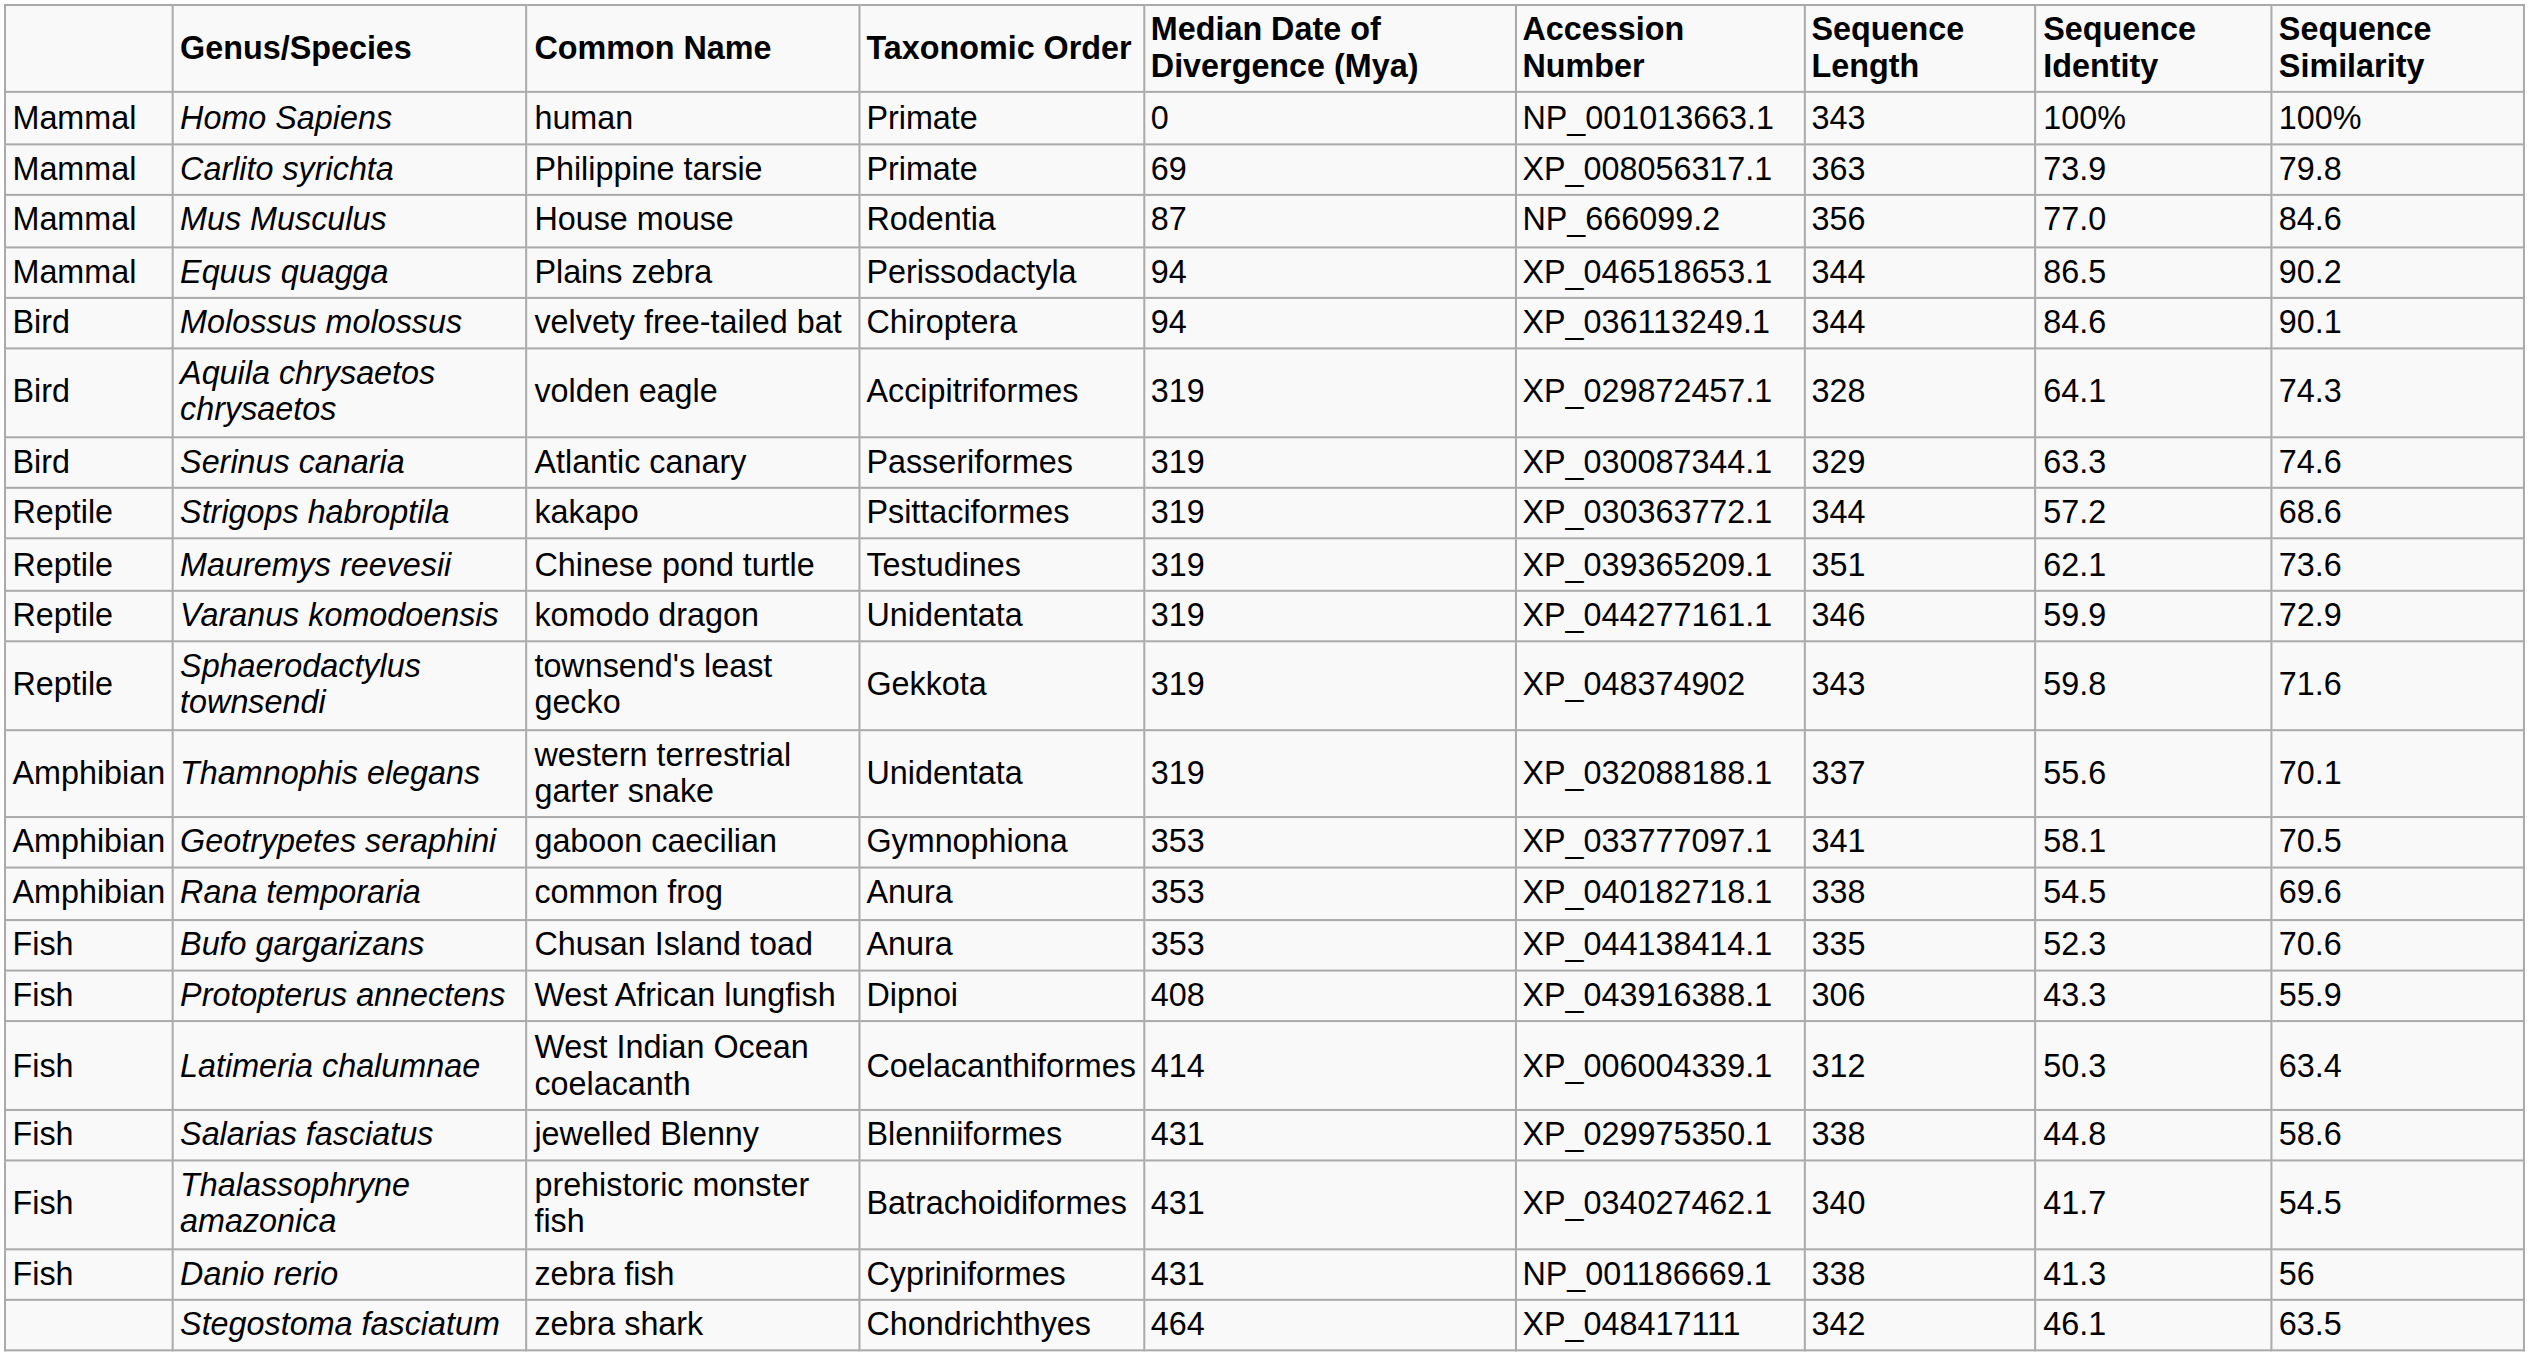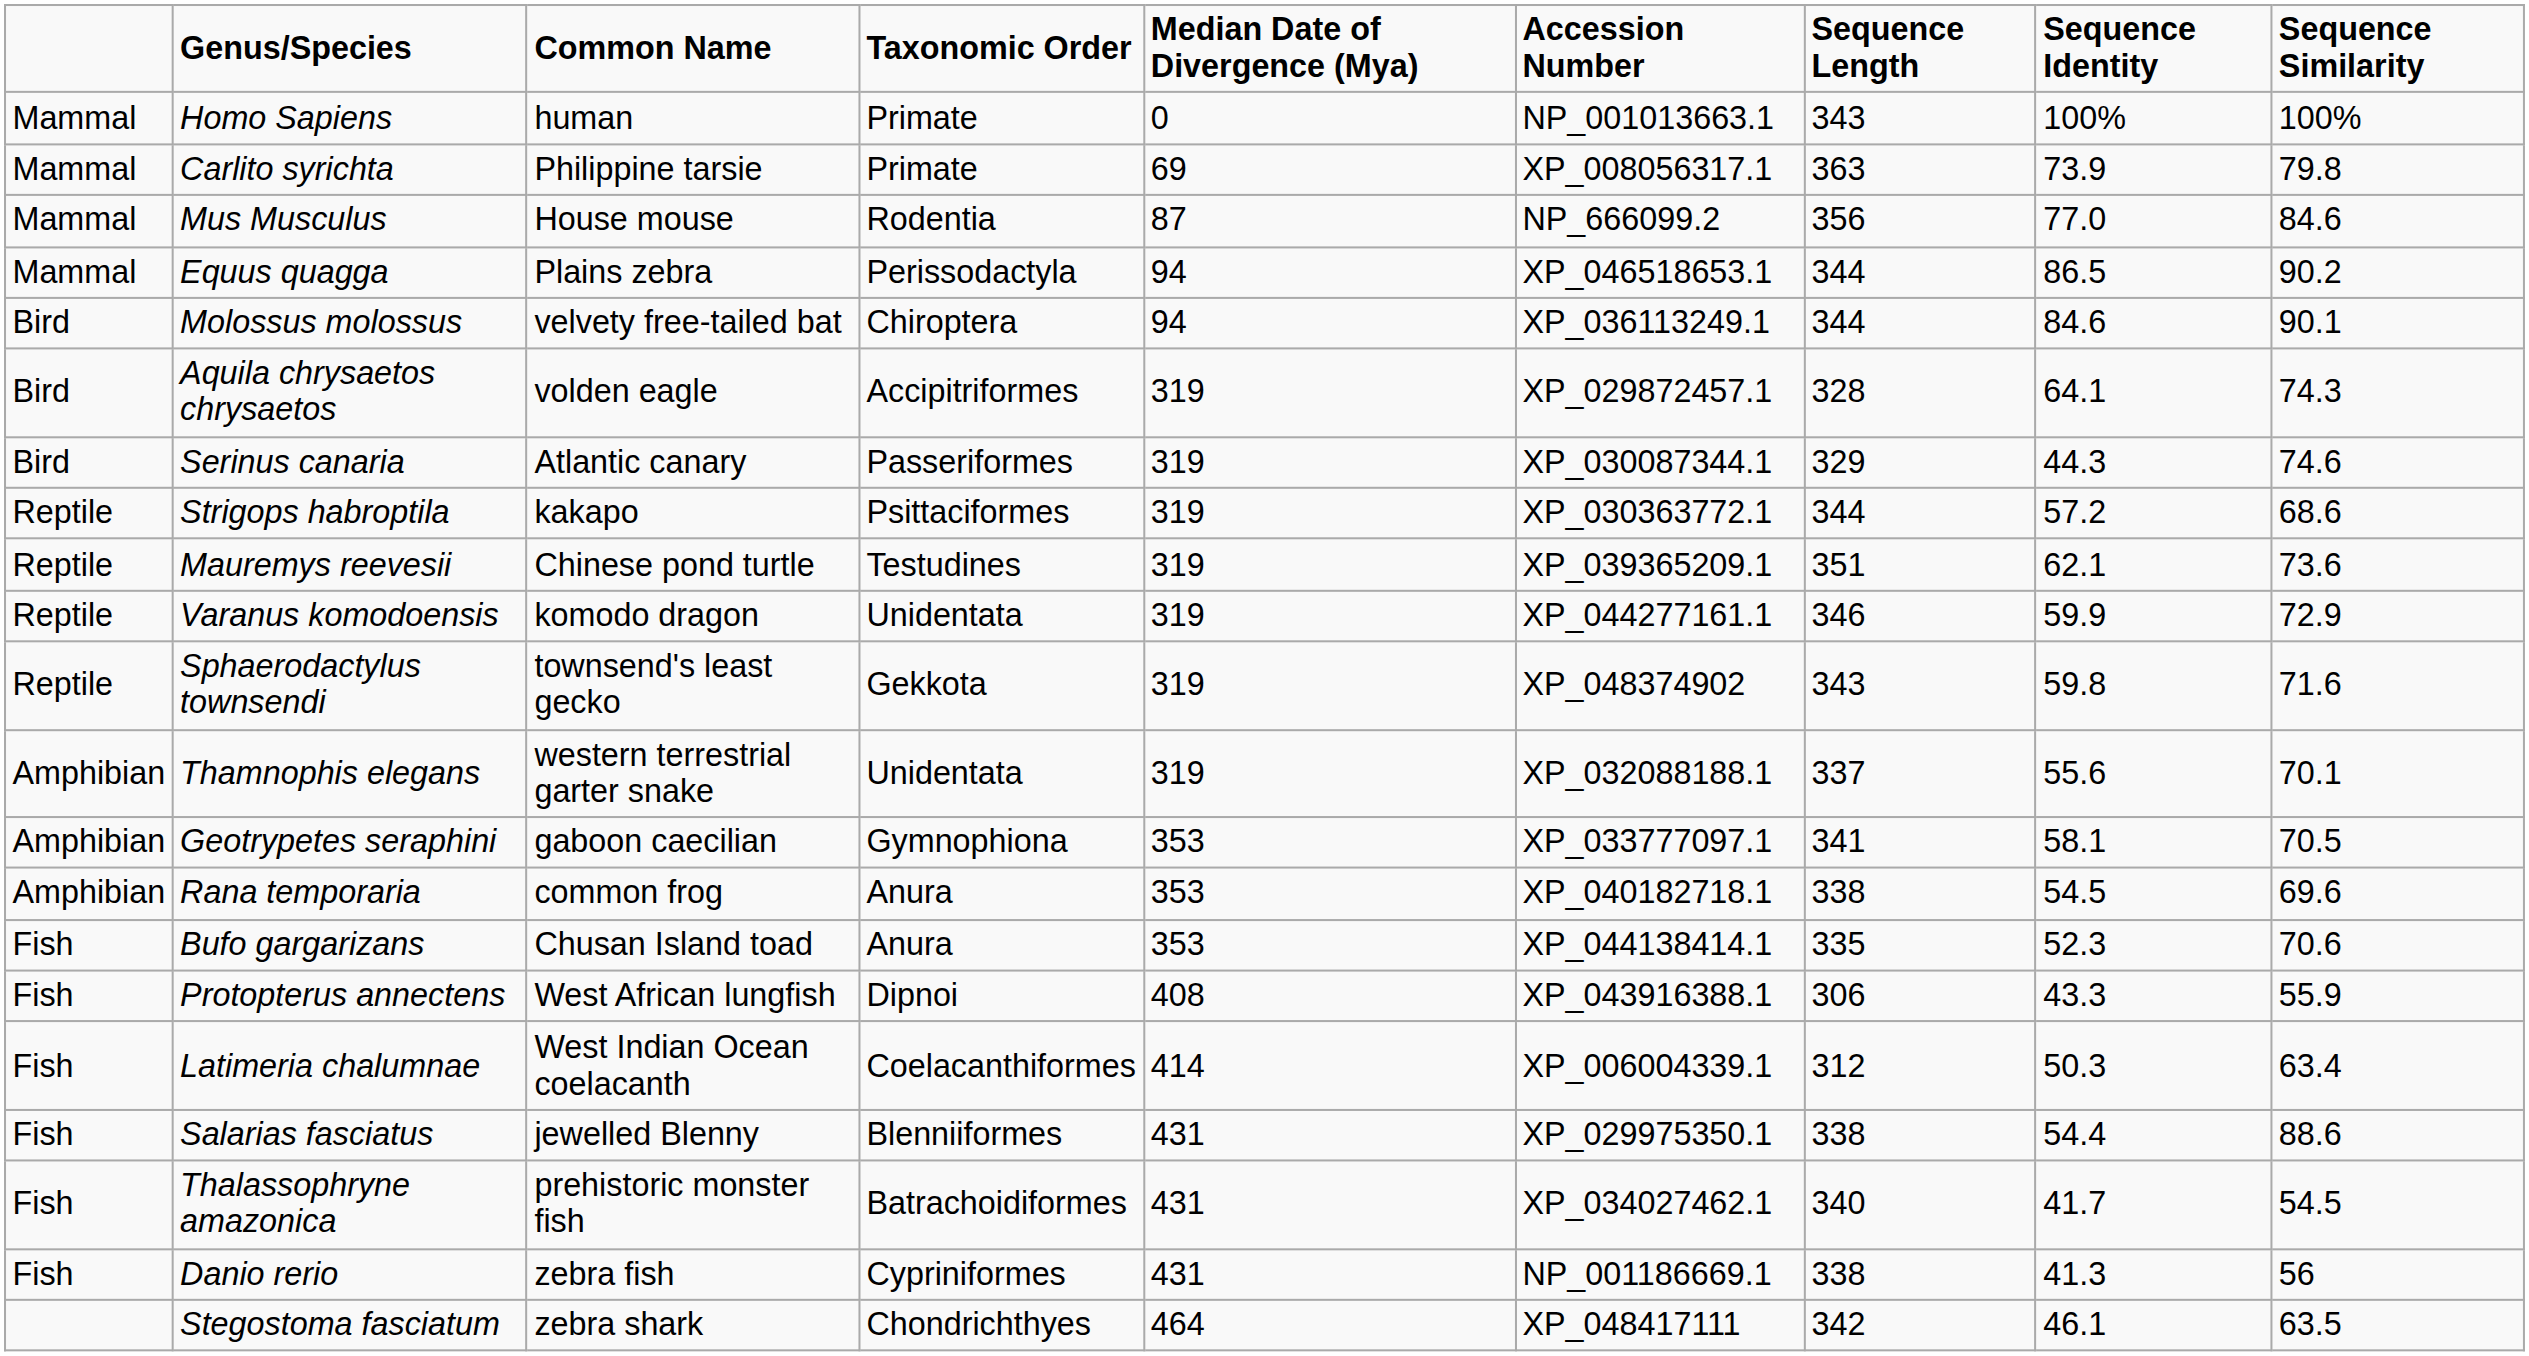Serinus canaria | Sequence Identity: 63.3 -> 44.3
Salarias fasciatus | Sequence Identity: 44.8 -> 54.4
Salarias fasciatus | Sequence Similarity: 58.6 -> 88.6
